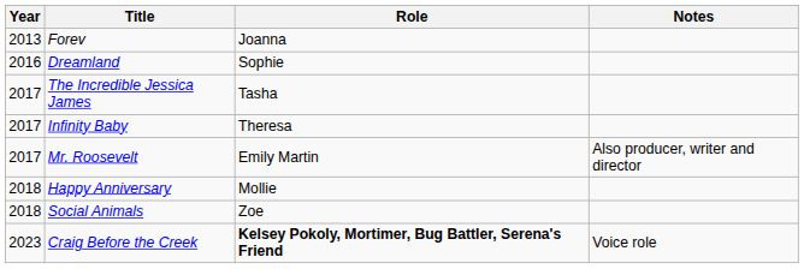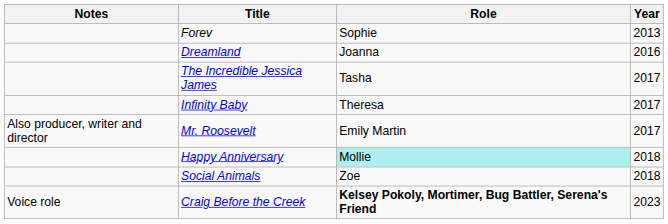columns swapped: Year <-> Notes
Forev | Role: Joanna -> Sophie
Dreamland | Role: Sophie -> Joanna
Happy Anniversary | Role: no background -> paleturquoise background
